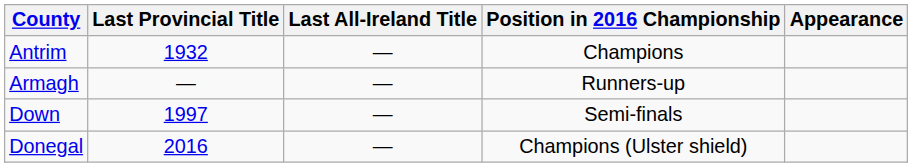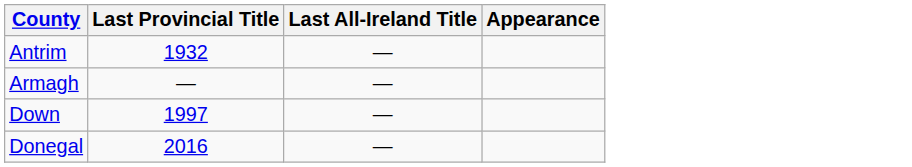- column: Position in 2016 Championship | Champions | Runners-up | Semi-finals | Champions (Ulster shield)
